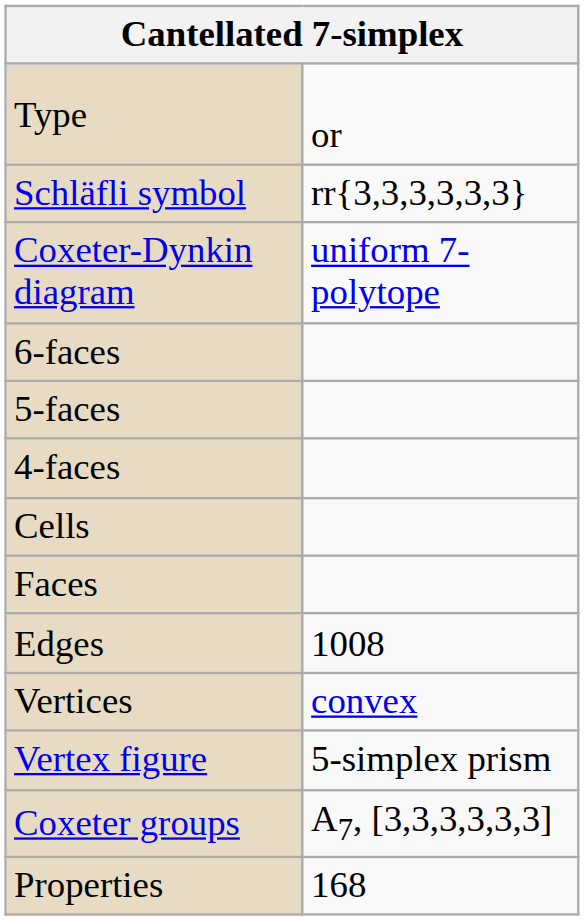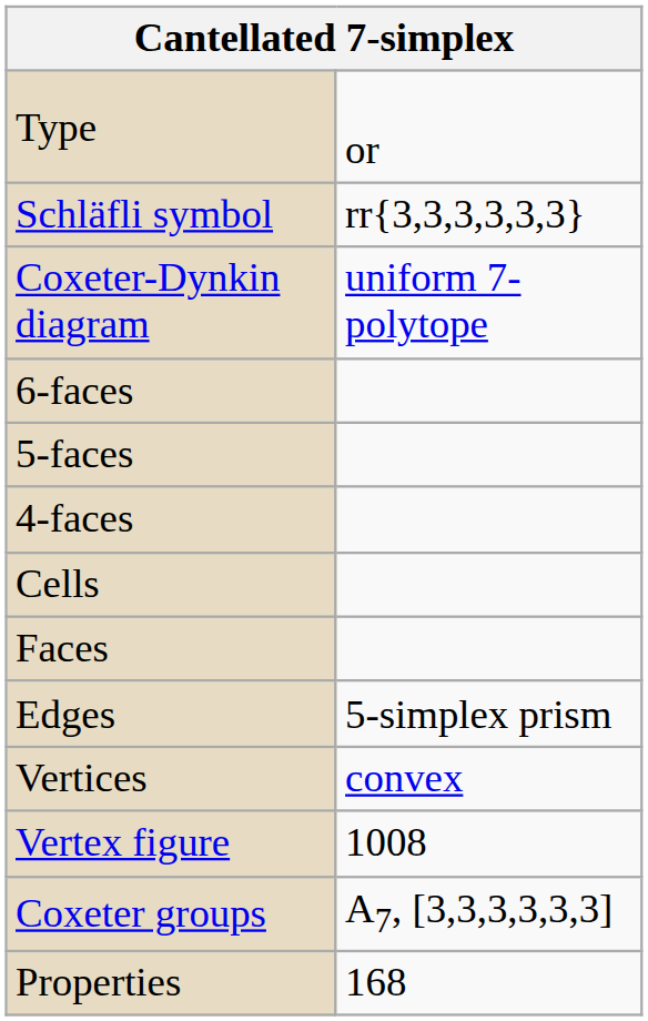Edges | column 2: 1008 -> 5-simplex prism
Vertex figure | column 2: 5-simplex prism -> 1008
